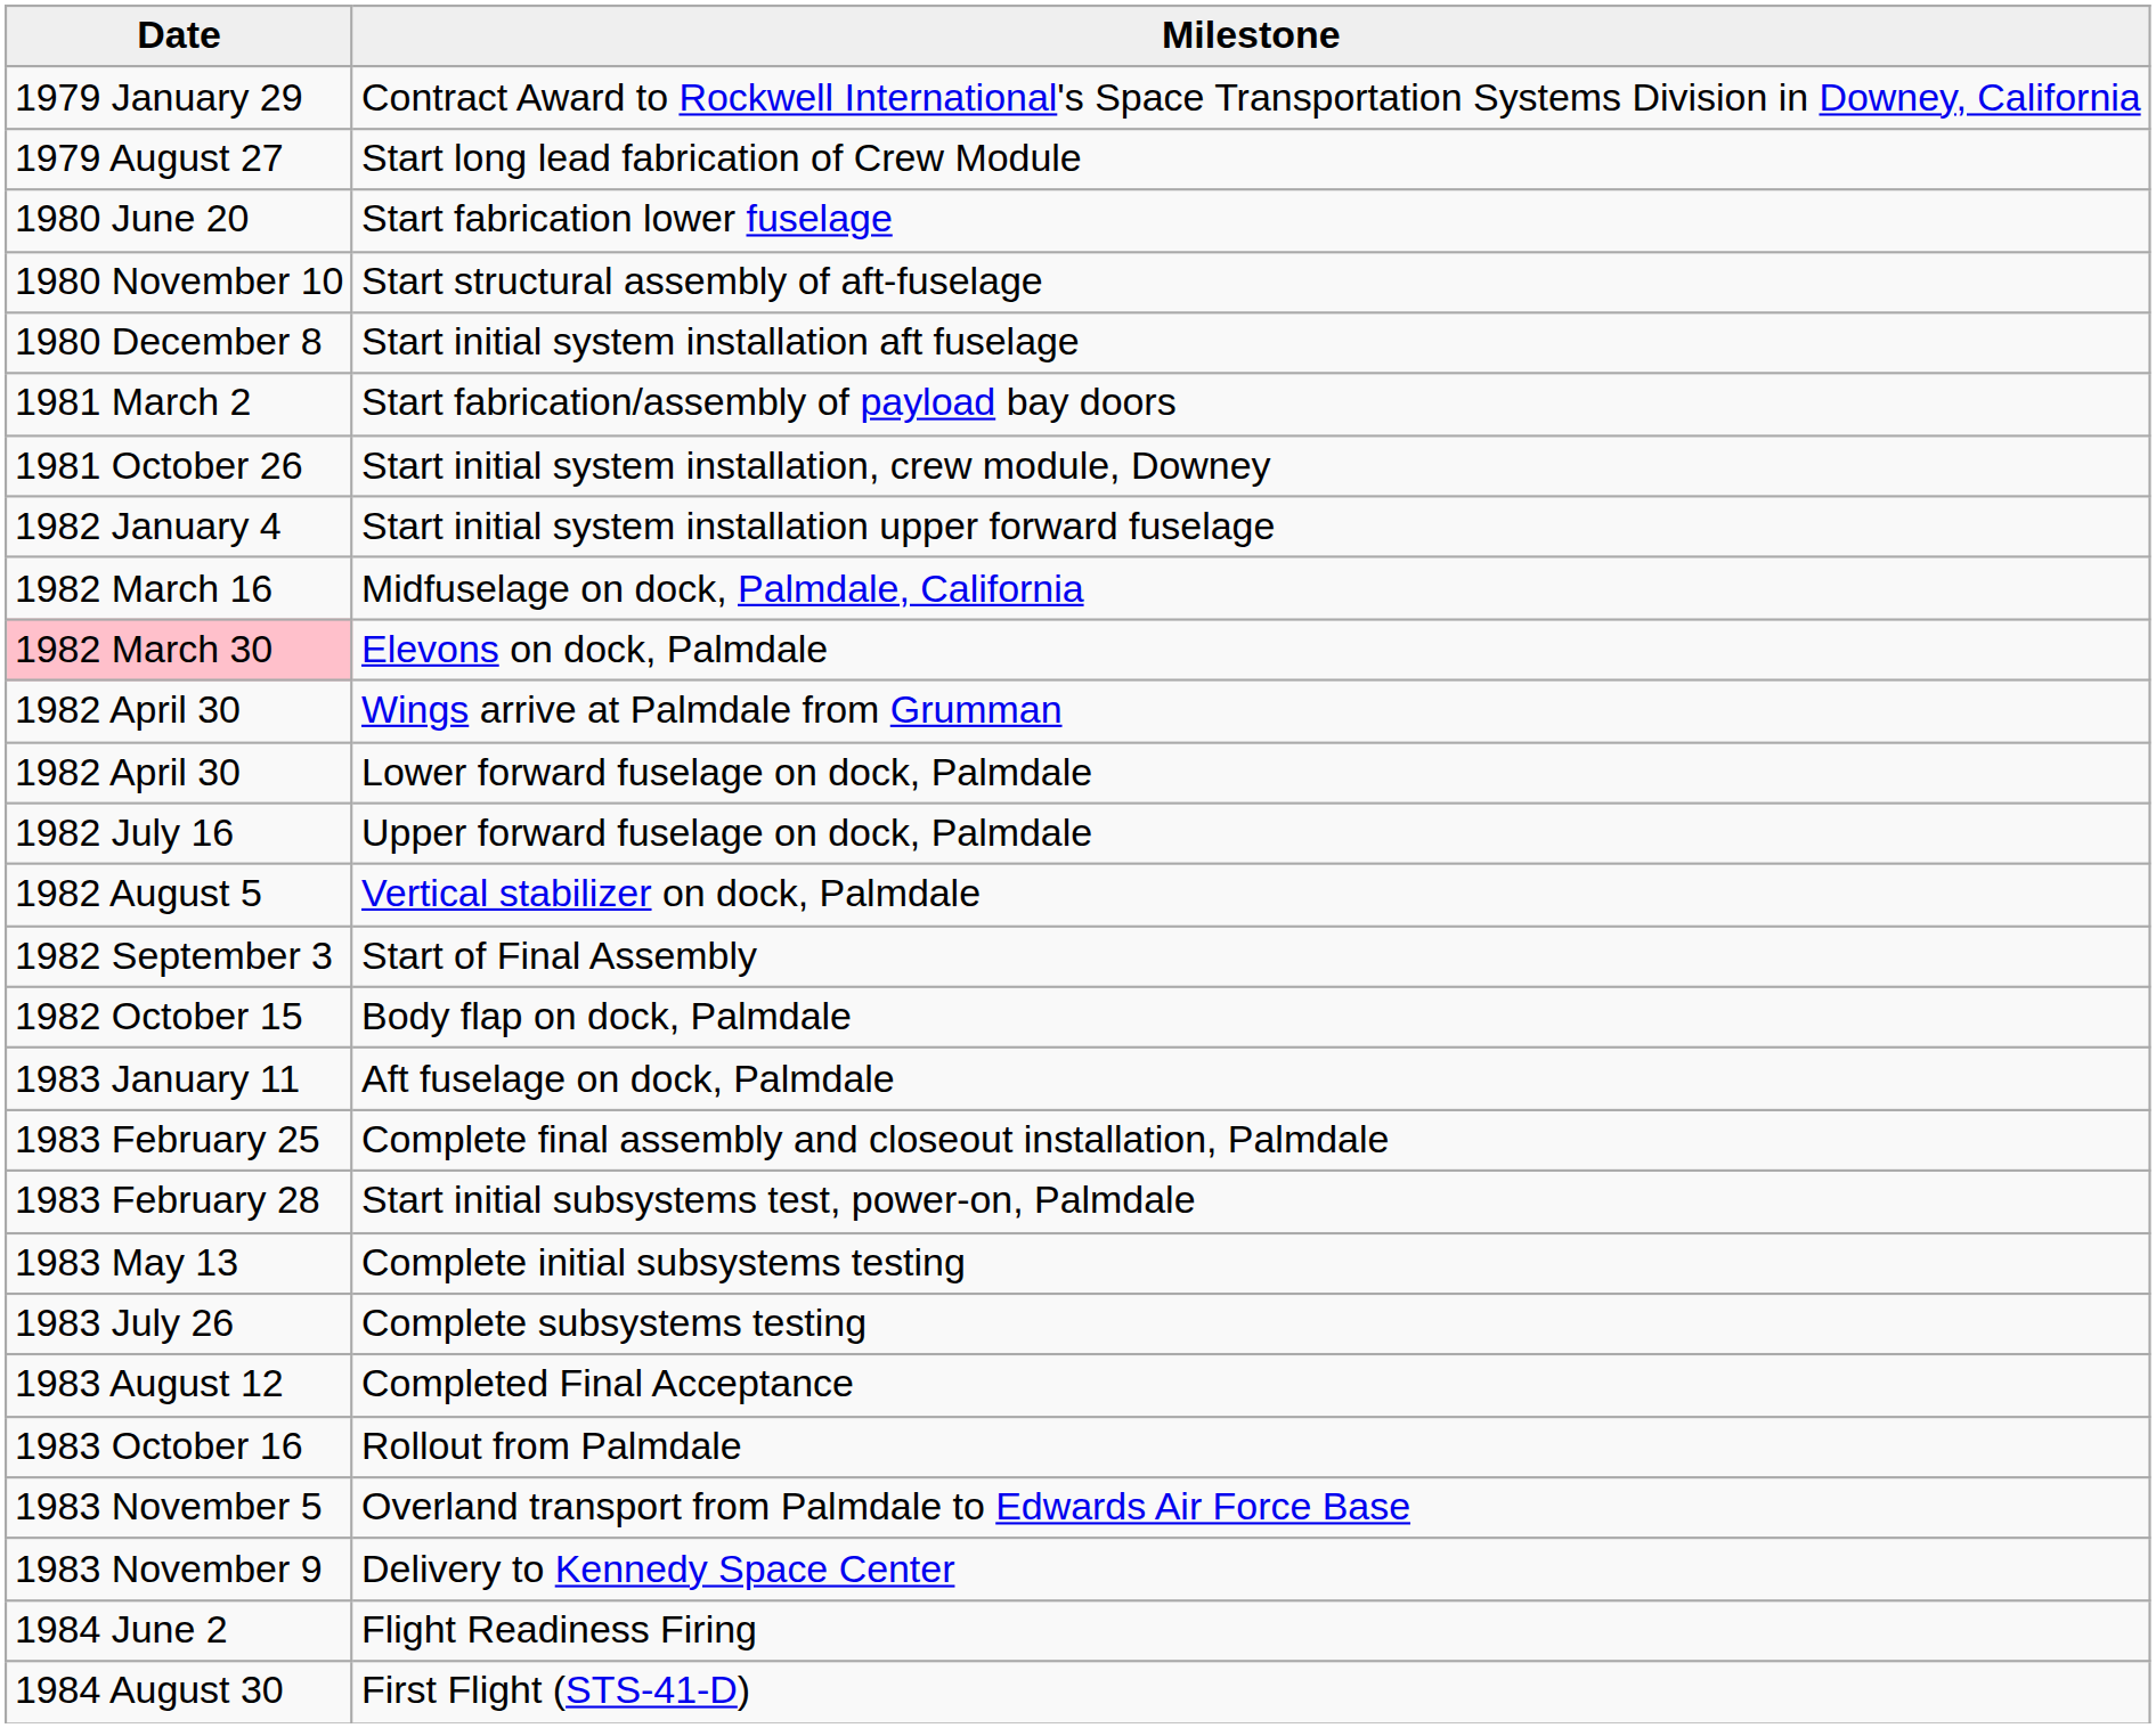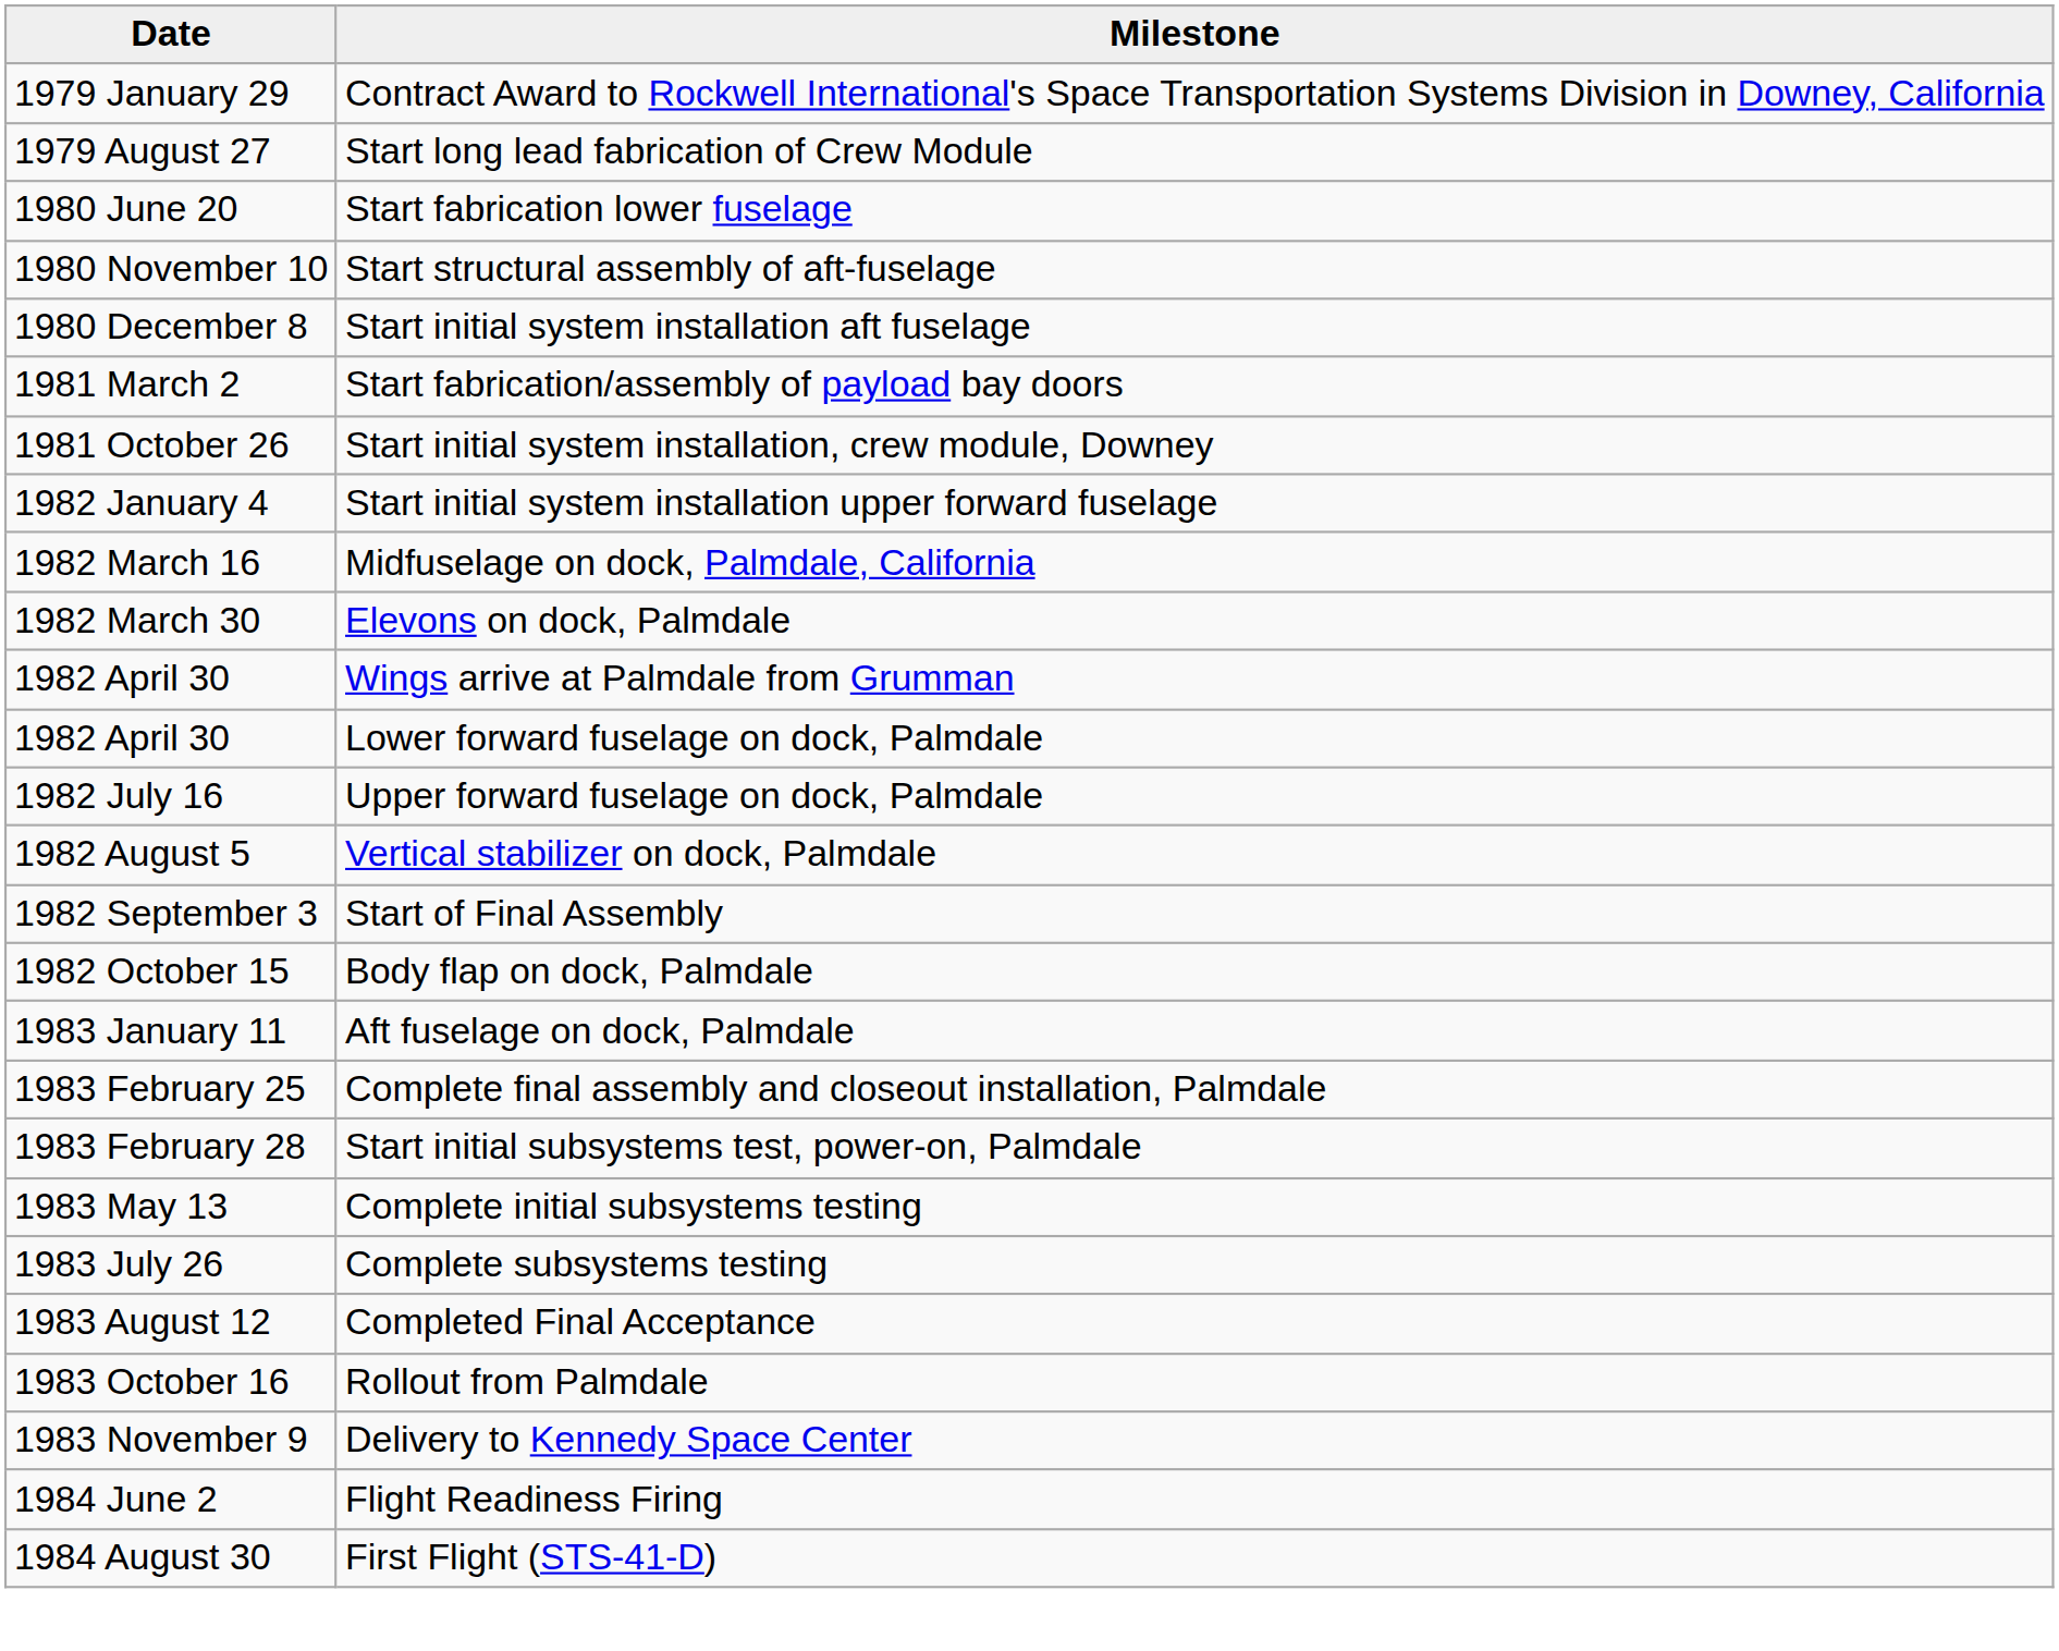Elevons on dock, Palmdale | Date: pink background -> no background
- row: 1983 November 5 | Overland transport from Palmdale to Edwards Air Force Base
